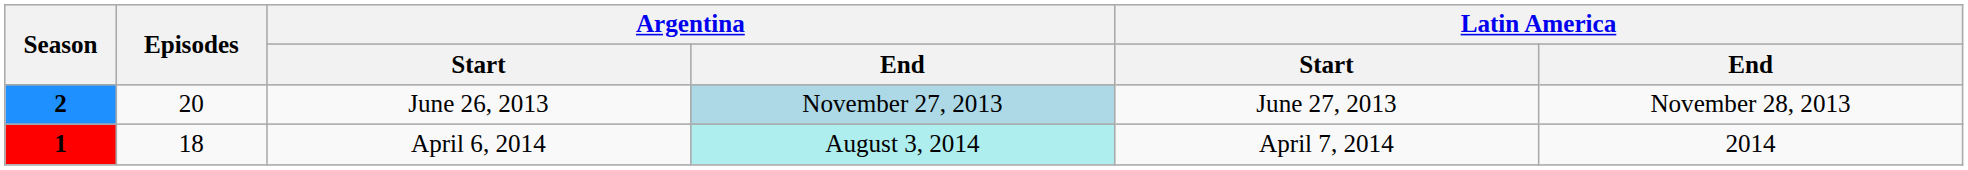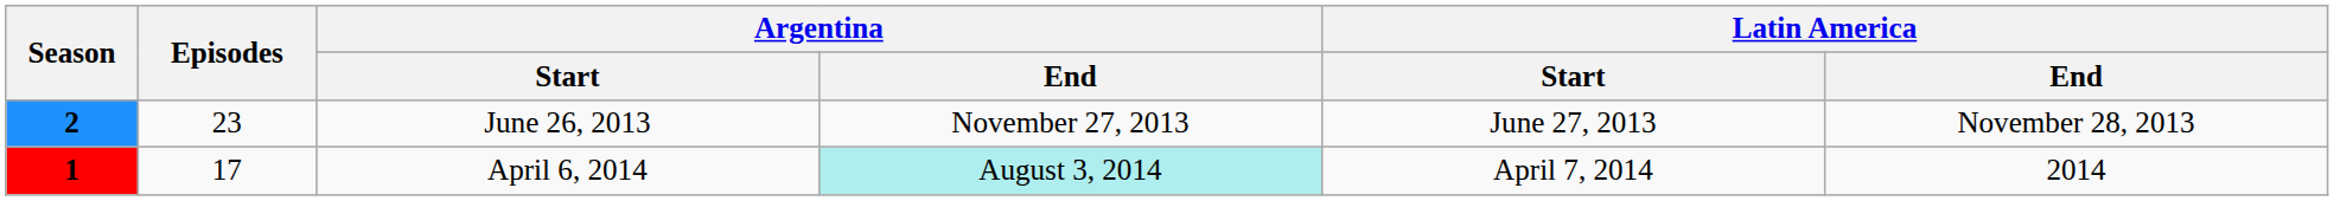June 26, 2013 | Episodes: 20 -> 23
June 26, 2013 | Argentina / End: lightblue background -> no background
April 6, 2014 | Episodes: 18 -> 17
